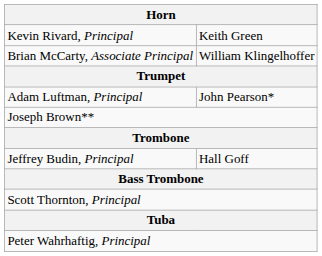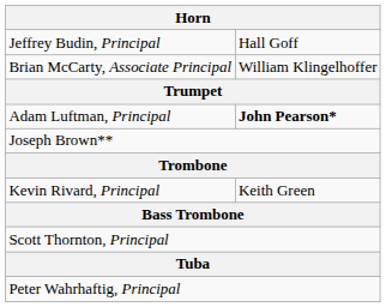rows swapped: Kevin Rivard, Principal <-> Jeffrey Budin, Principal
Adam Luftman, Principal | column 2: normal -> bold
